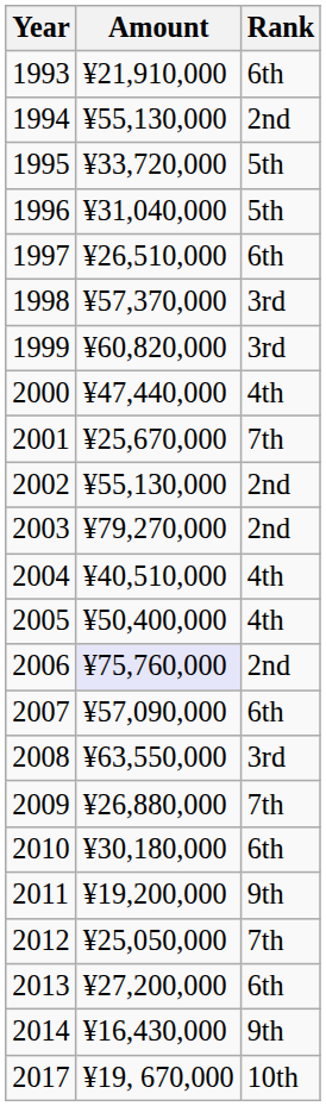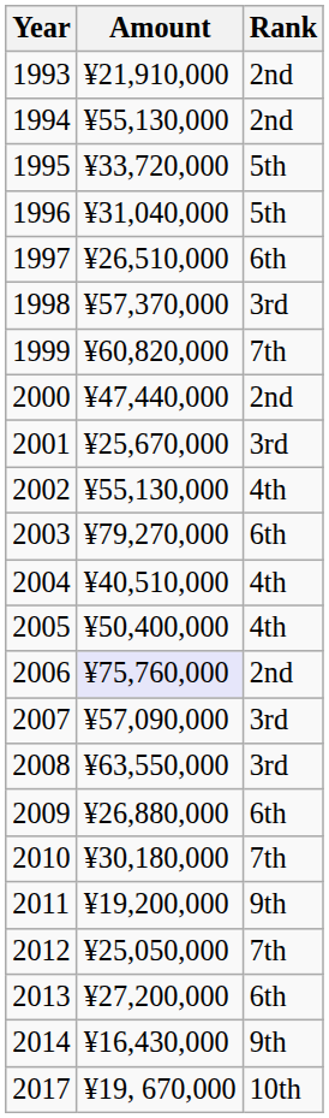1993 | Rank: 6th -> 2nd
1999 | Rank: 3rd -> 7th
2000 | Rank: 4th -> 2nd
2001 | Rank: 7th -> 3rd
2002 | Rank: 2nd -> 4th
2003 | Rank: 2nd -> 6th
2007 | Rank: 6th -> 3rd
2009 | Rank: 7th -> 6th
2010 | Rank: 6th -> 7th
